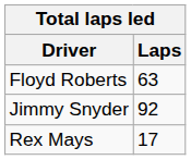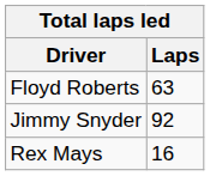Rex Mays | Laps: 17 -> 16
